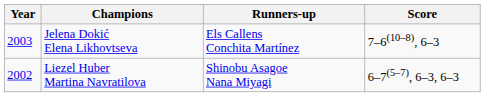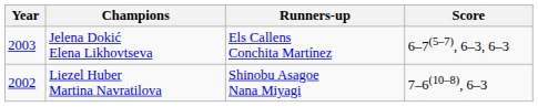Jelena Dokić Elena Likhovtseva | Score: 7–6(10–8), 6–3 -> 6–7(5–7), 6–3, 6–3
Liezel Huber Martina Navratilova | Score: 6–7(5–7), 6–3, 6–3 -> 7–6(10–8), 6–3
